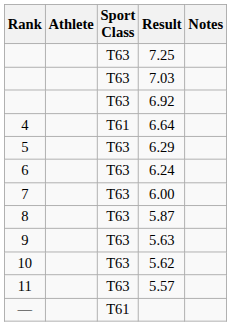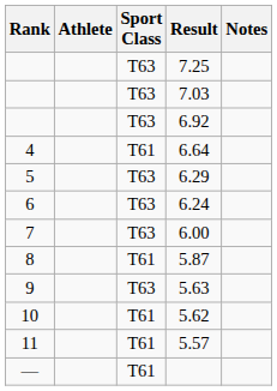5.87 | Sport Class: T63 -> T61
5.62 | Sport Class: T63 -> T61
5.57 | Sport Class: T63 -> T61
